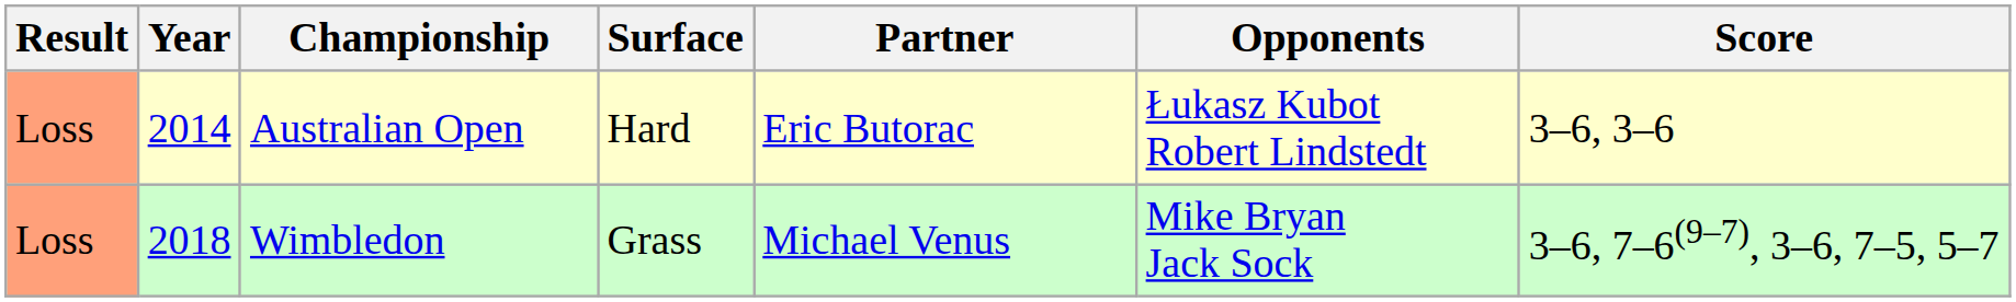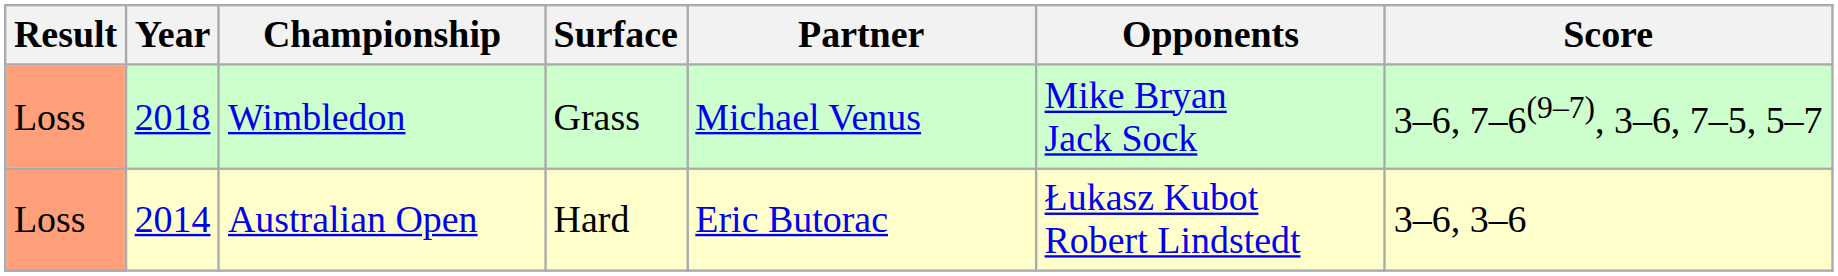rows swapped: Australian Open <-> Wimbledon
